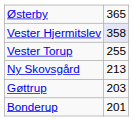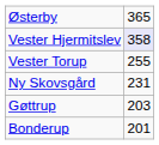Ny Skovsgård | column 2: 213 -> 231
